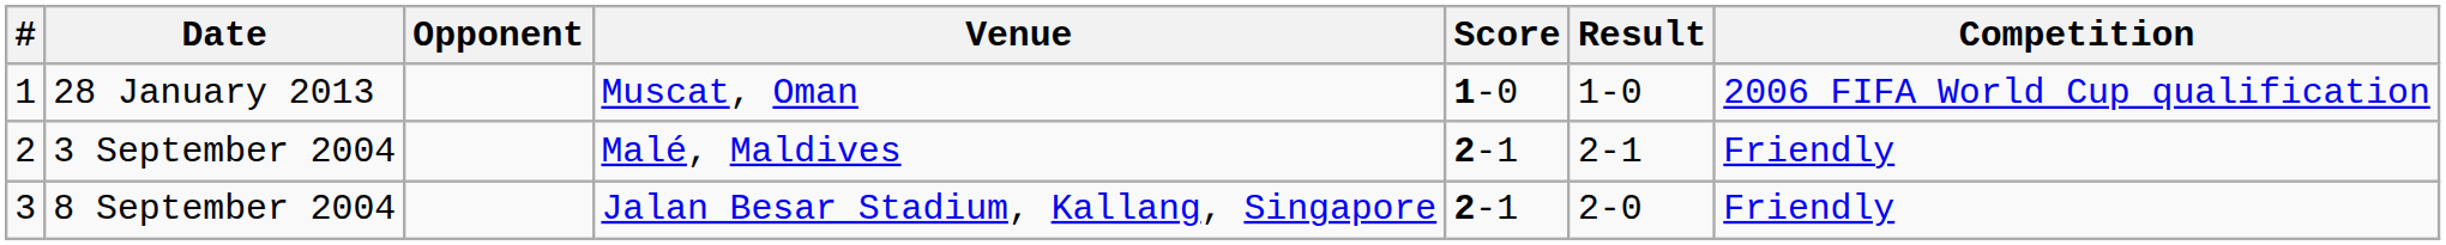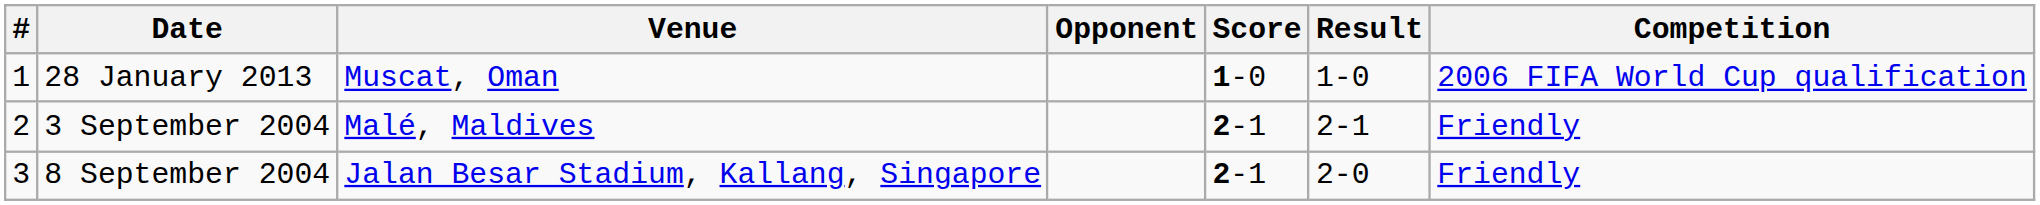columns swapped: Venue <-> Opponent
